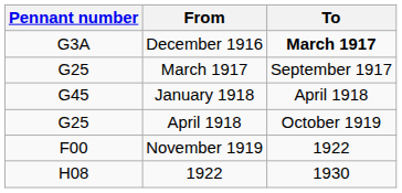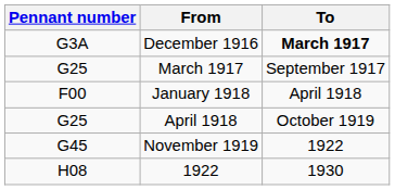January 1918 | Pennant number: G45 -> F00
November 1919 | Pennant number: F00 -> G45
